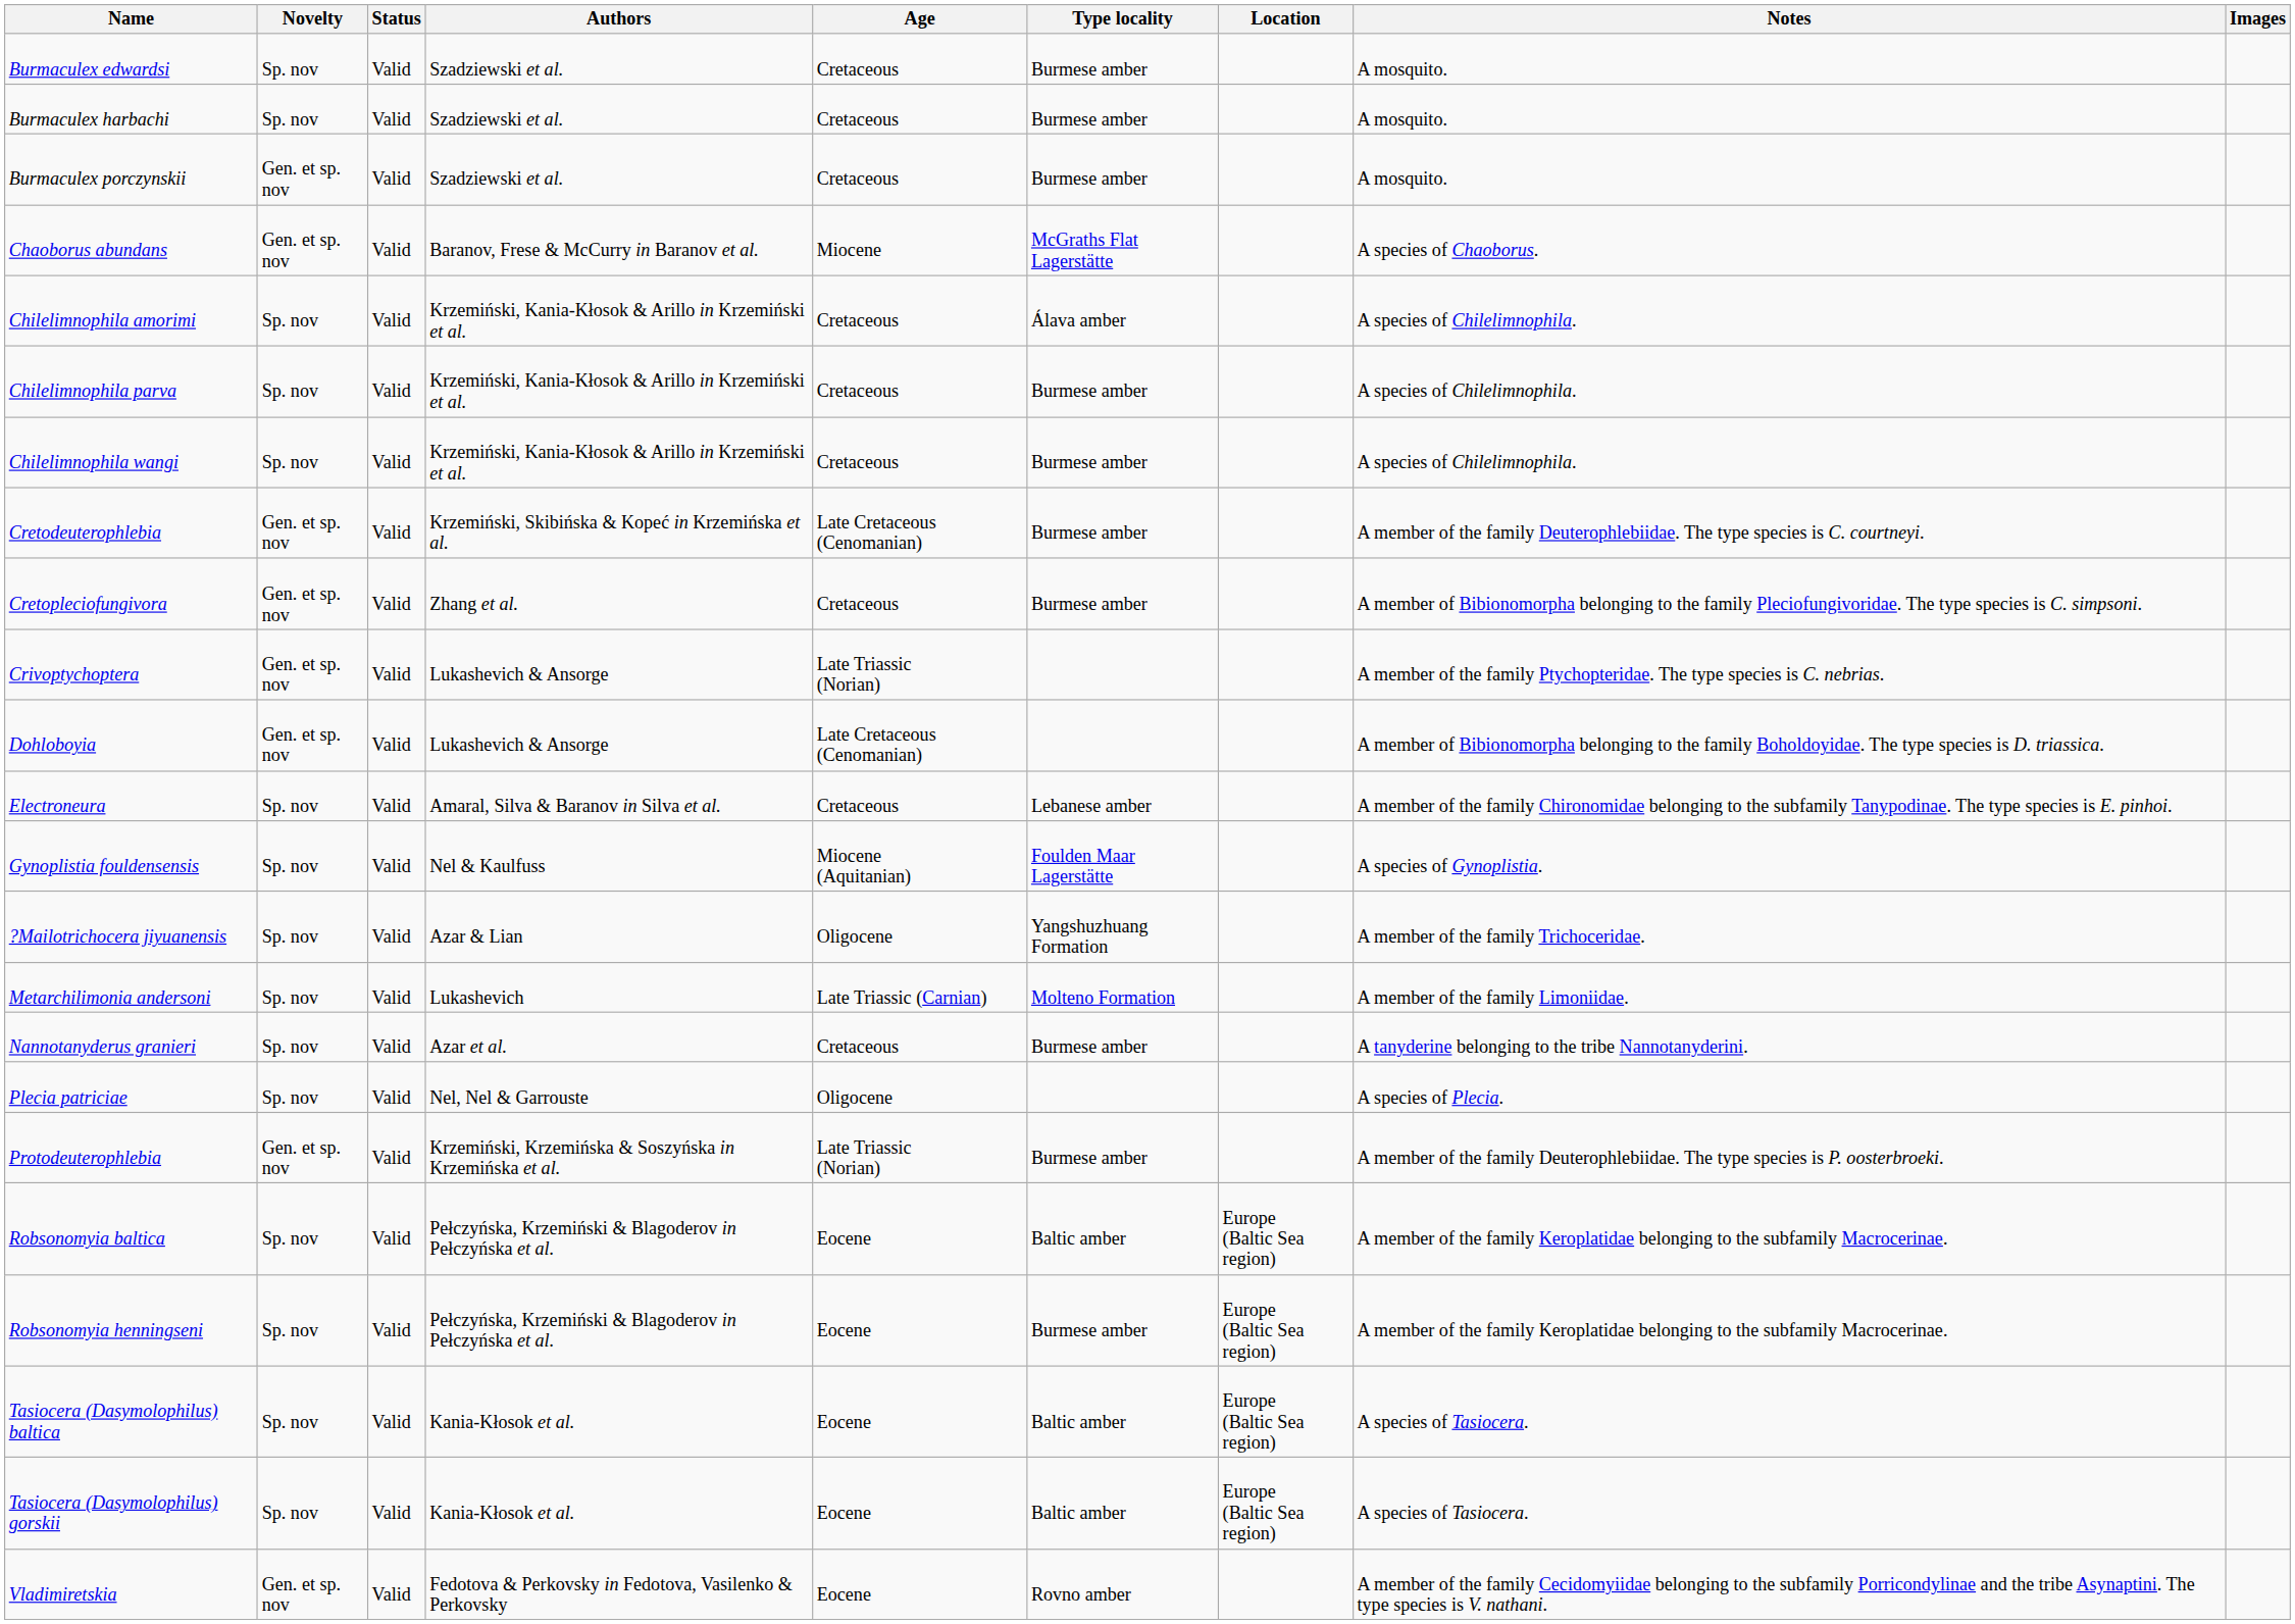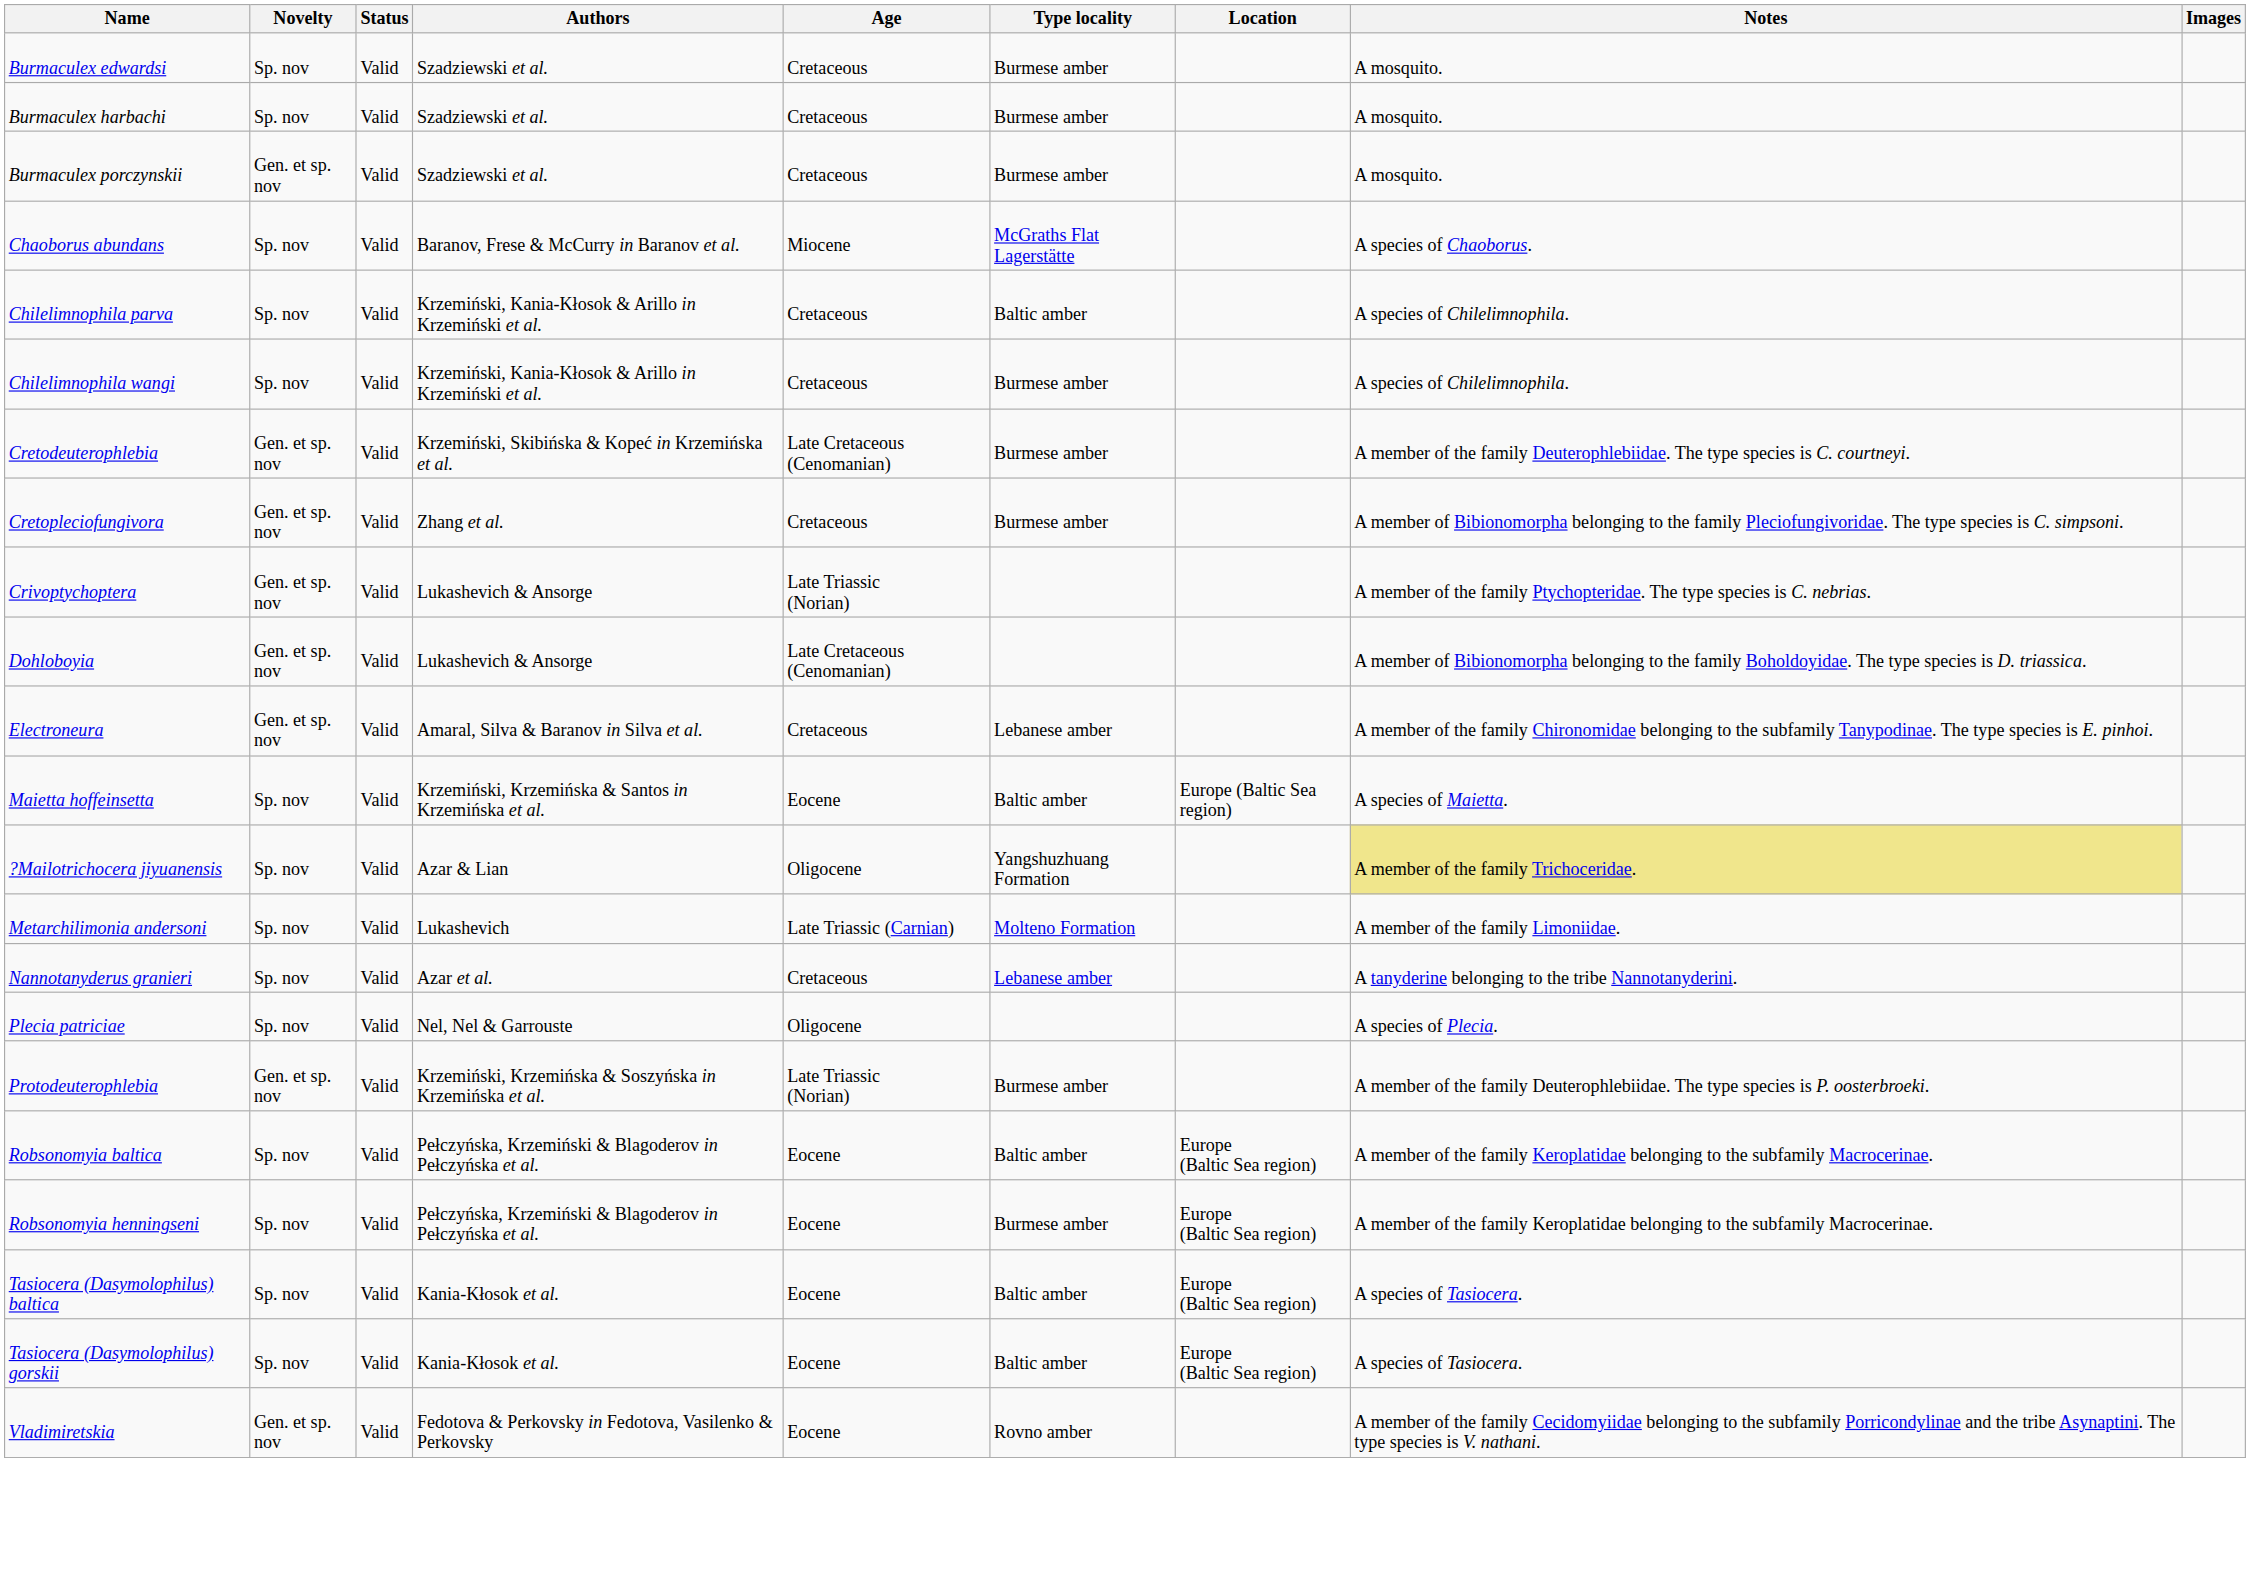Chaoborus abundans | Novelty: Gen. et sp. nov -> Sp. nov
- row: Chilelimnophila amorimi | Sp. nov | Valid | Krzemiński, Kania-Kłosok & Arillo in Krzemiński et al. | Cretaceous | Álava amber | A species of Chilelimnophila.
Chilelimnophila parva | Type locality: Burmese amber -> Baltic amber
Electroneura | Novelty: Sp. nov -> Gen. et sp. nov
- row: Gynoplistia fouldensensis | Sp. nov | Valid | Nel & Kaulfuss | Miocene (Aquitanian) | Foulden Maar Lagerstätte | A species of Gynoplistia.
+ row: Maietta hoffeinsetta | Sp. nov | Valid | Krzemiński, Krzemińska & Santos in Krzemińska et al. | Eocene | Baltic amber | Europe (Baltic Sea region) | A species of Maietta.
?Mailotrichocera jiyuanensis | Notes: no background -> khaki background
Nannotanyderus granieri | Type locality: Burmese amber -> Lebanese amber
